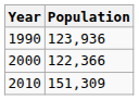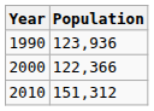2010 | Population: 151,309 -> 151,312
